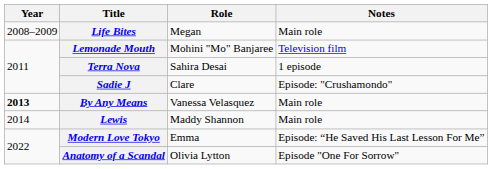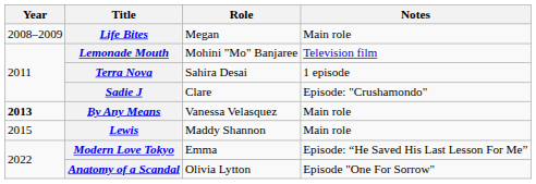Lewis | Year: 2014 -> 2015
